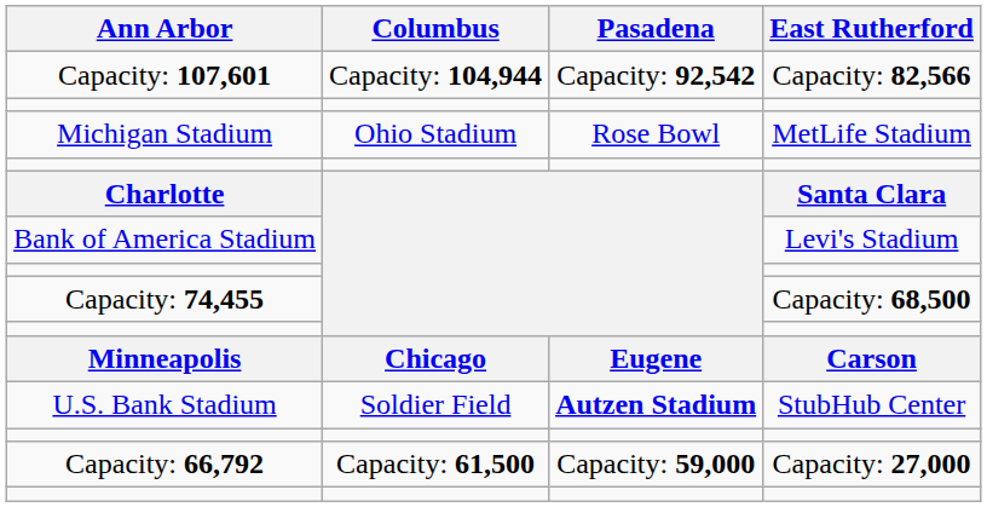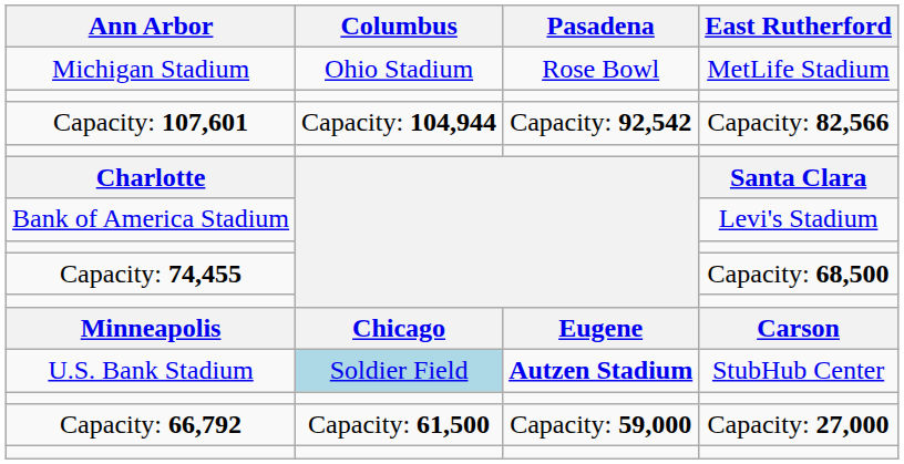rows swapped: Michigan Stadium <-> Capacity: 107,601
U.S. Bank Stadium | Columbus: no background -> lightblue background
